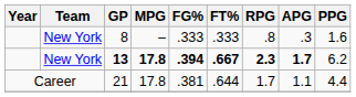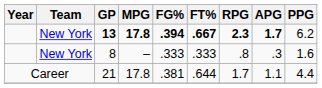rows swapped: 8 <-> 13
